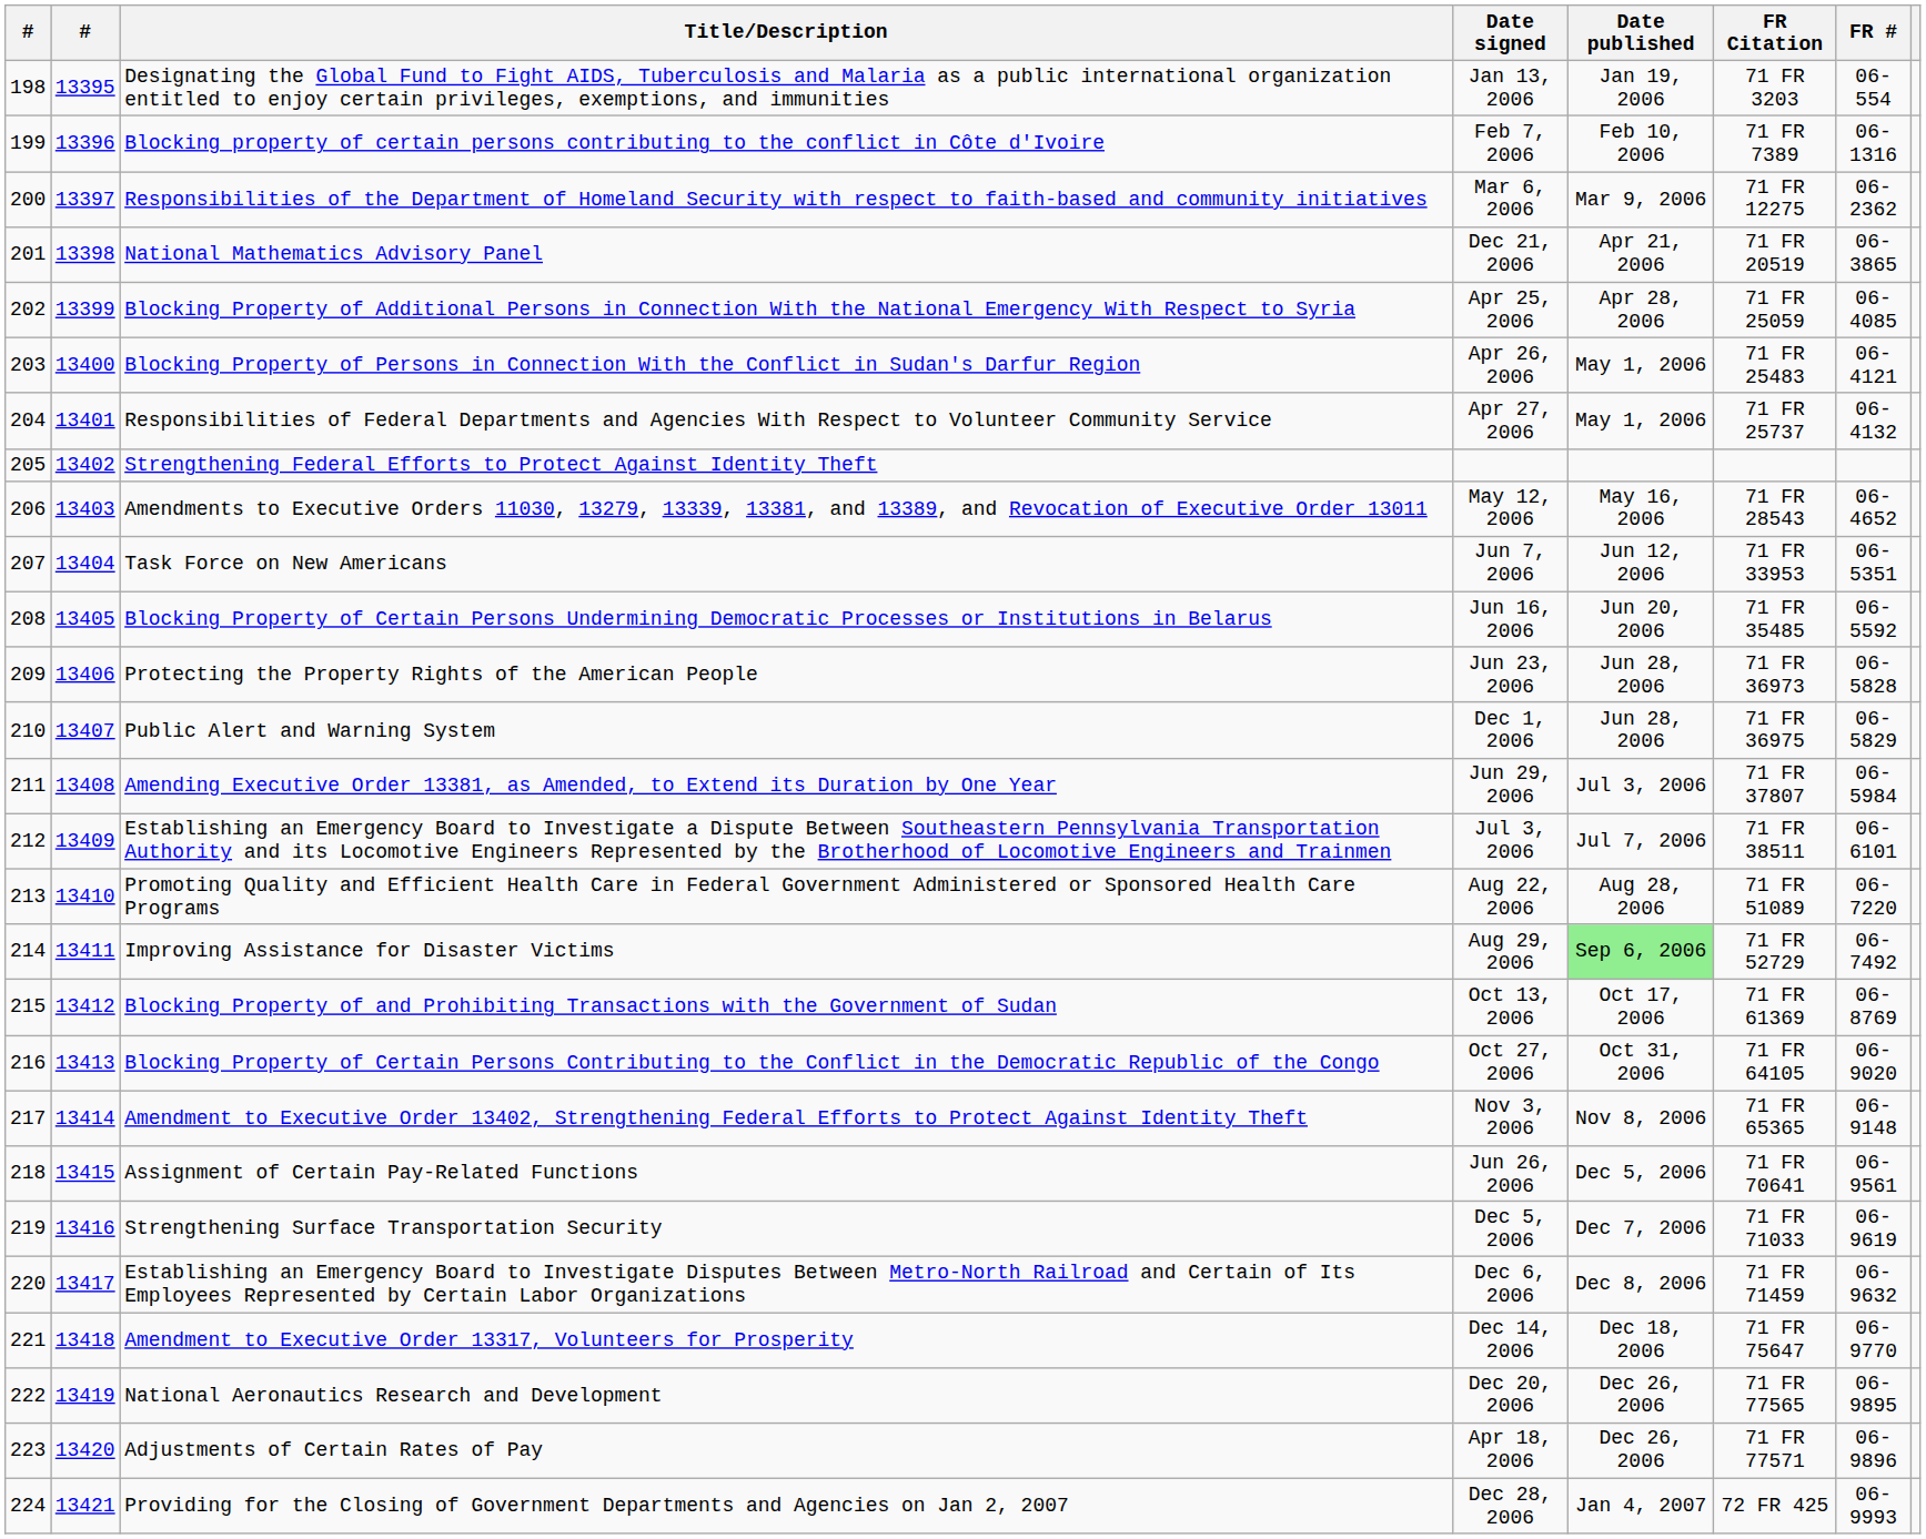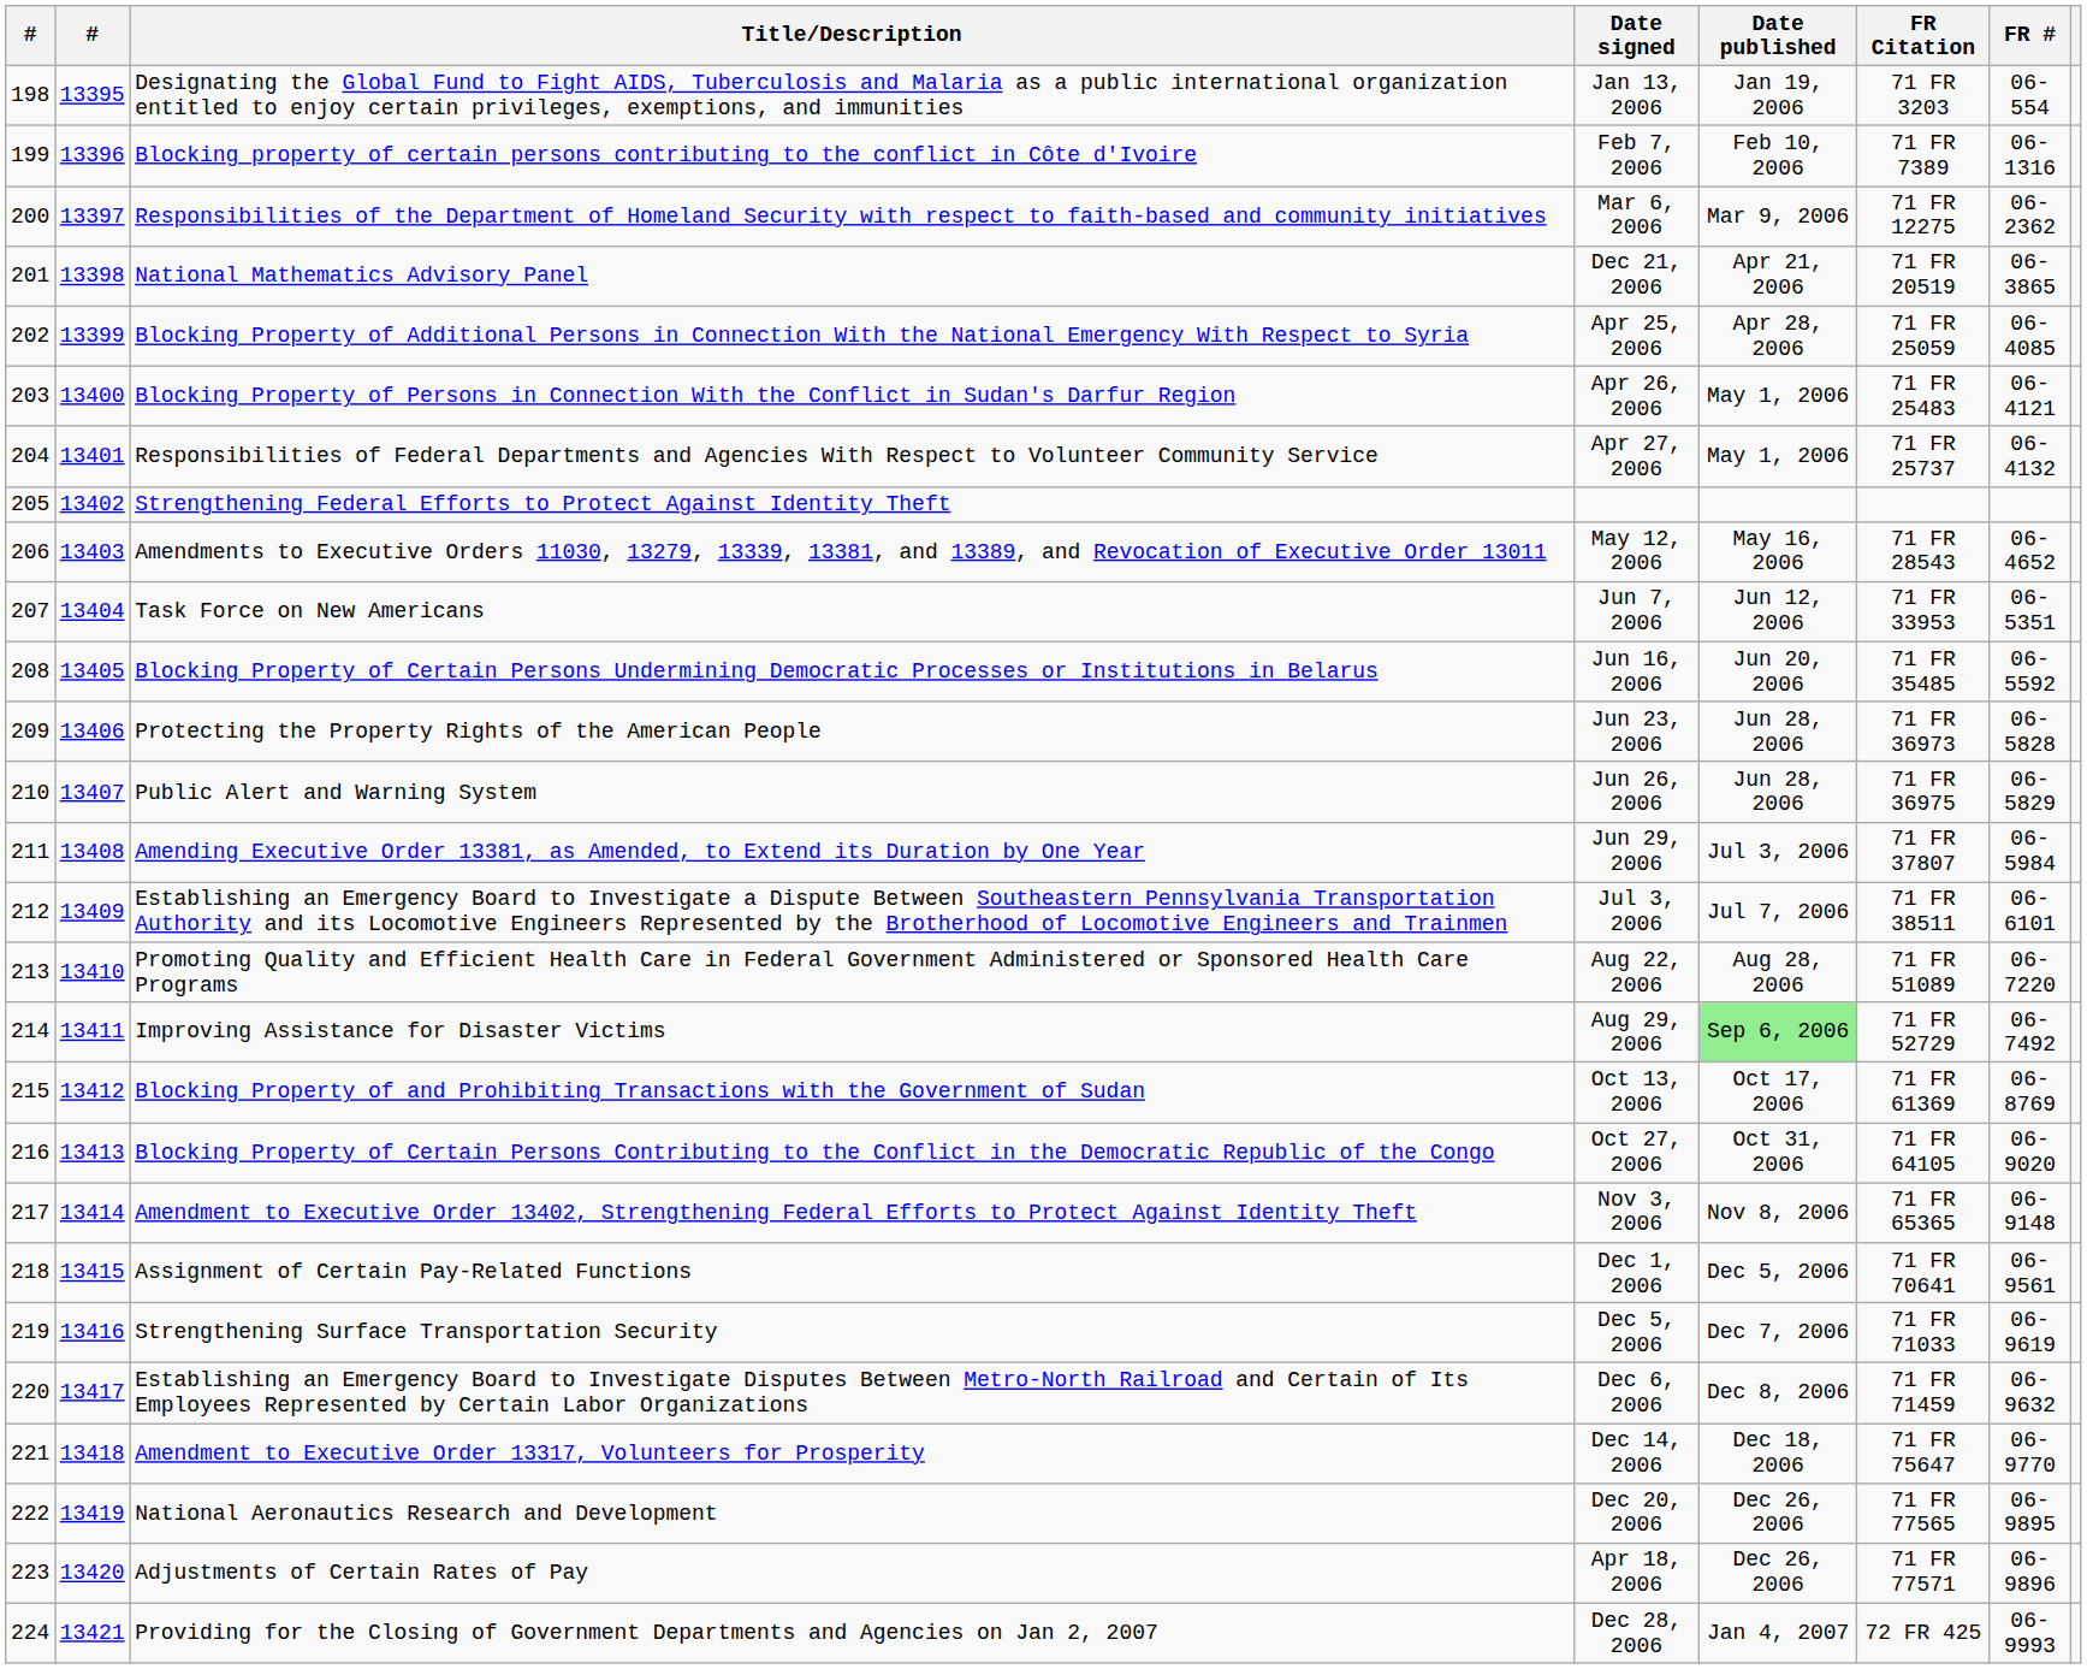Public Alert and Warning System | Date signed: Dec 1, 2006 -> Jun 26, 2006
Assignment of Certain Pay-Related Functions | Date signed: Jun 26, 2006 -> Dec 1, 2006
